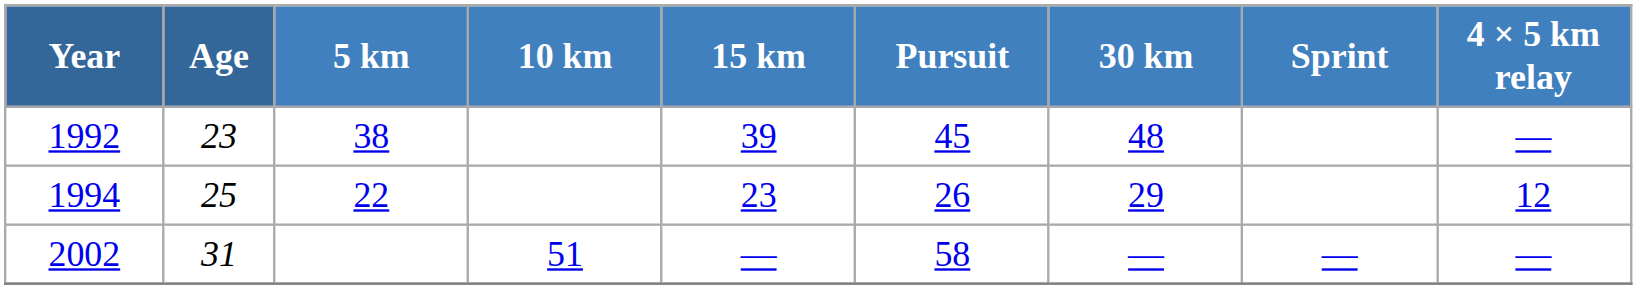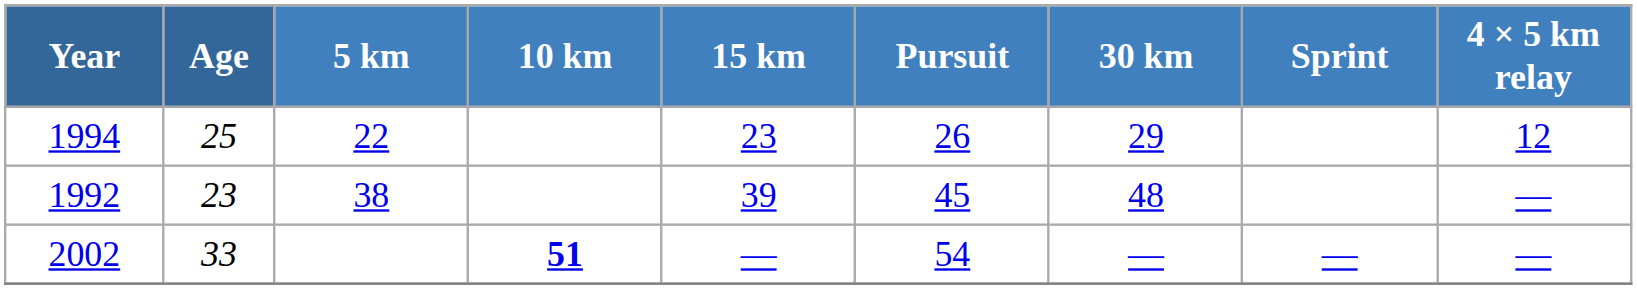rows swapped: 1992 <-> 1994
2002 | Age: 31 -> 33
2002 | 10 km: normal -> bold
2002 | Pursuit: 58 -> 54
